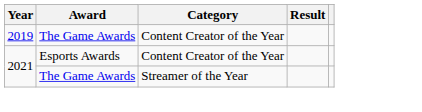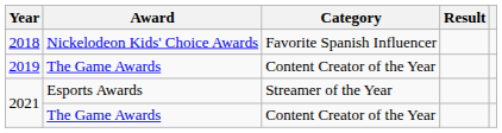+ row: 2018 | Nickelodeon Kids' Choice Awards | Favorite Spanish Influencer
2021 / Esports Awards | Category: Content Creator of the Year -> Streamer of the Year
2021 / The Game Awards | Category: Streamer of the Year -> Content Creator of the Year
